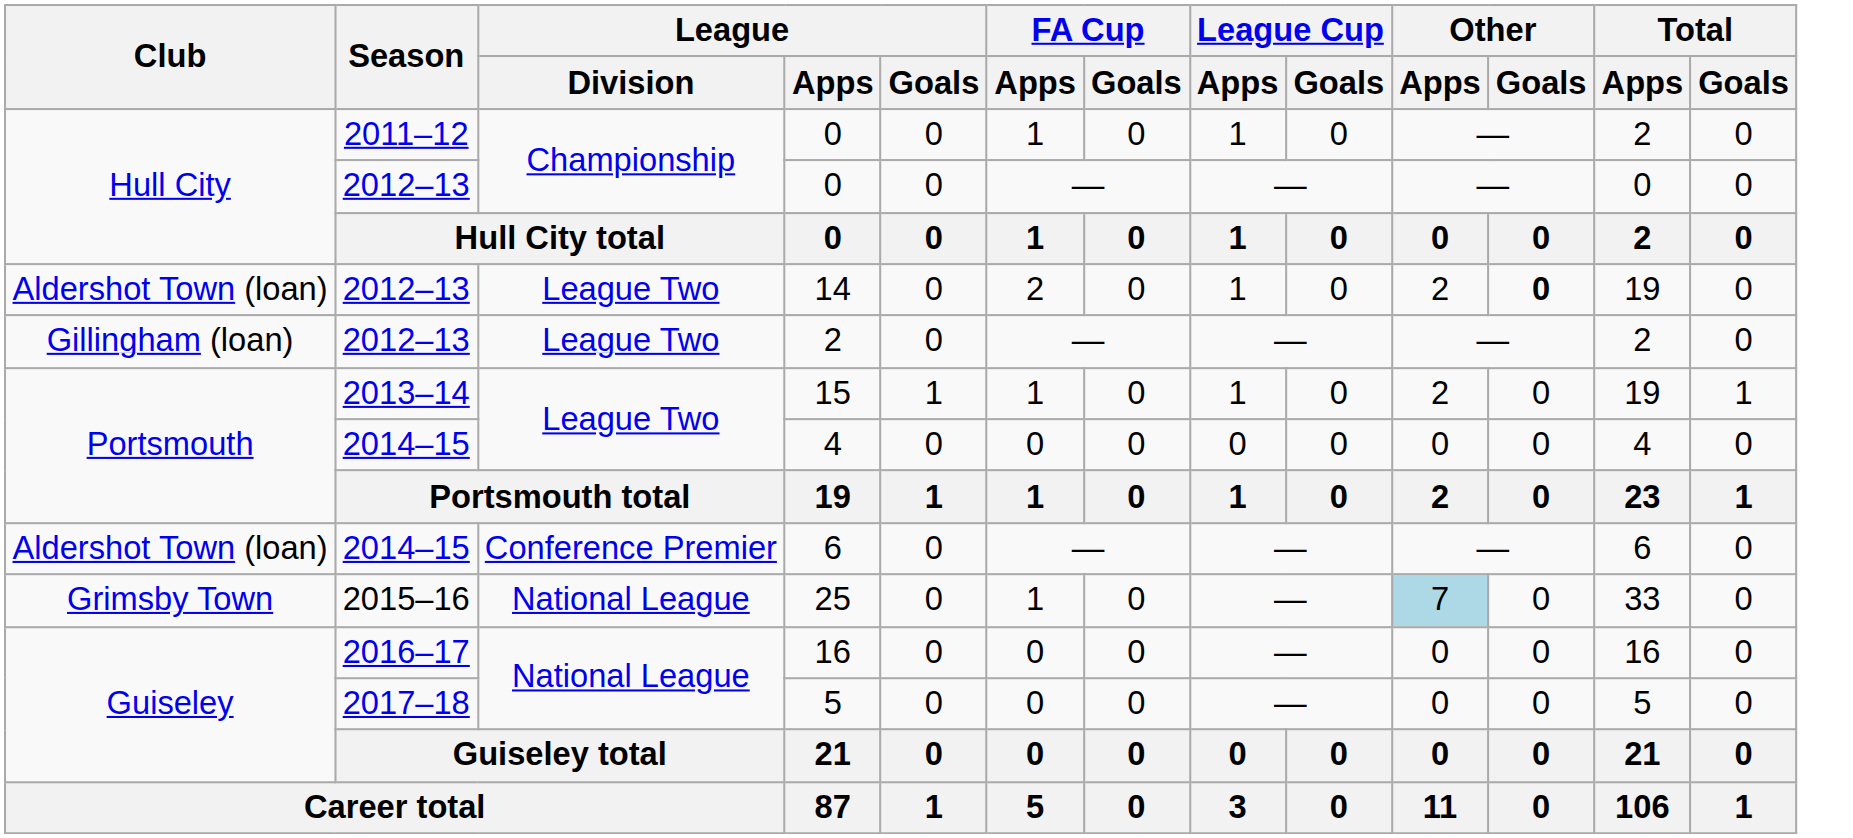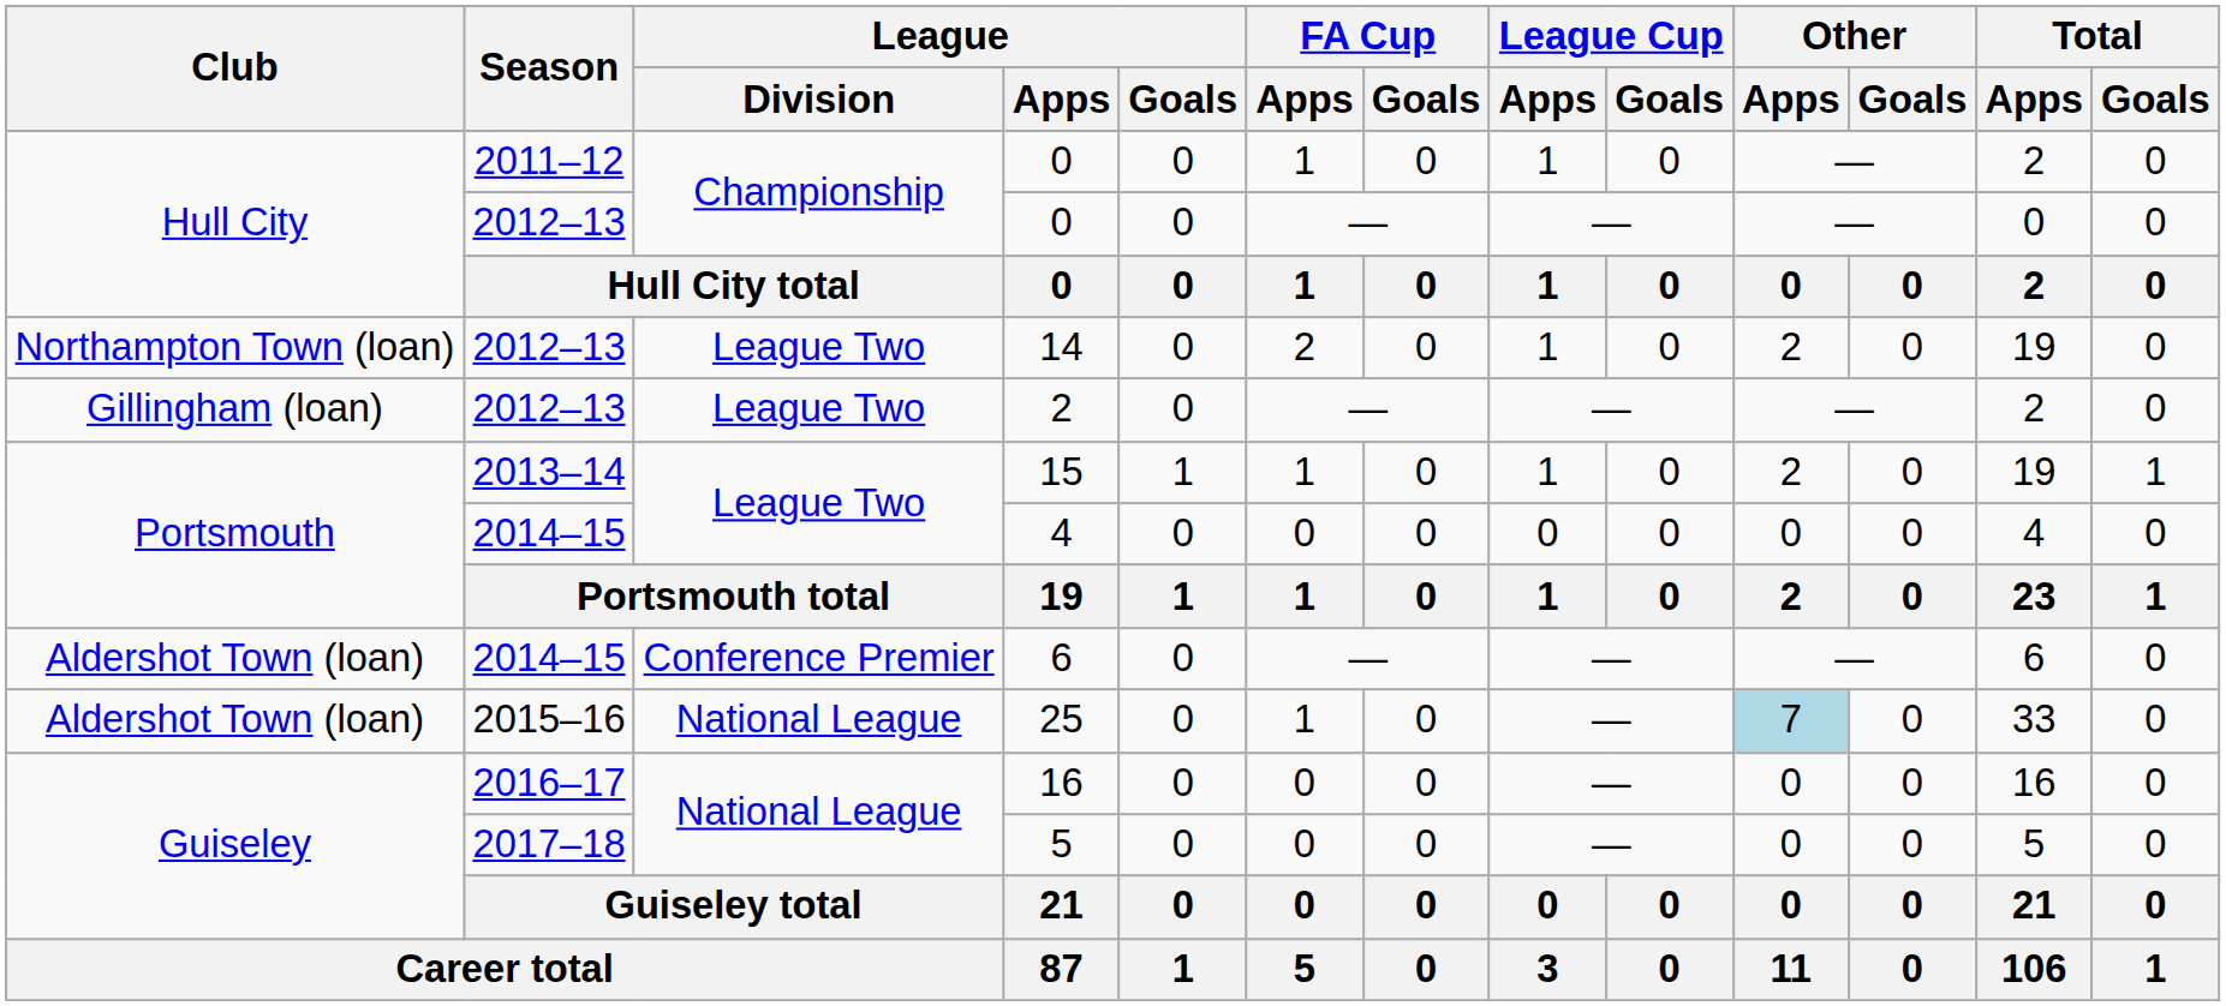14 | Club: Aldershot Town (loan) -> Northampton Town (loan)
14 | Other / Goals: bold -> normal
25 | Club: Grimsby Town -> Aldershot Town (loan)
